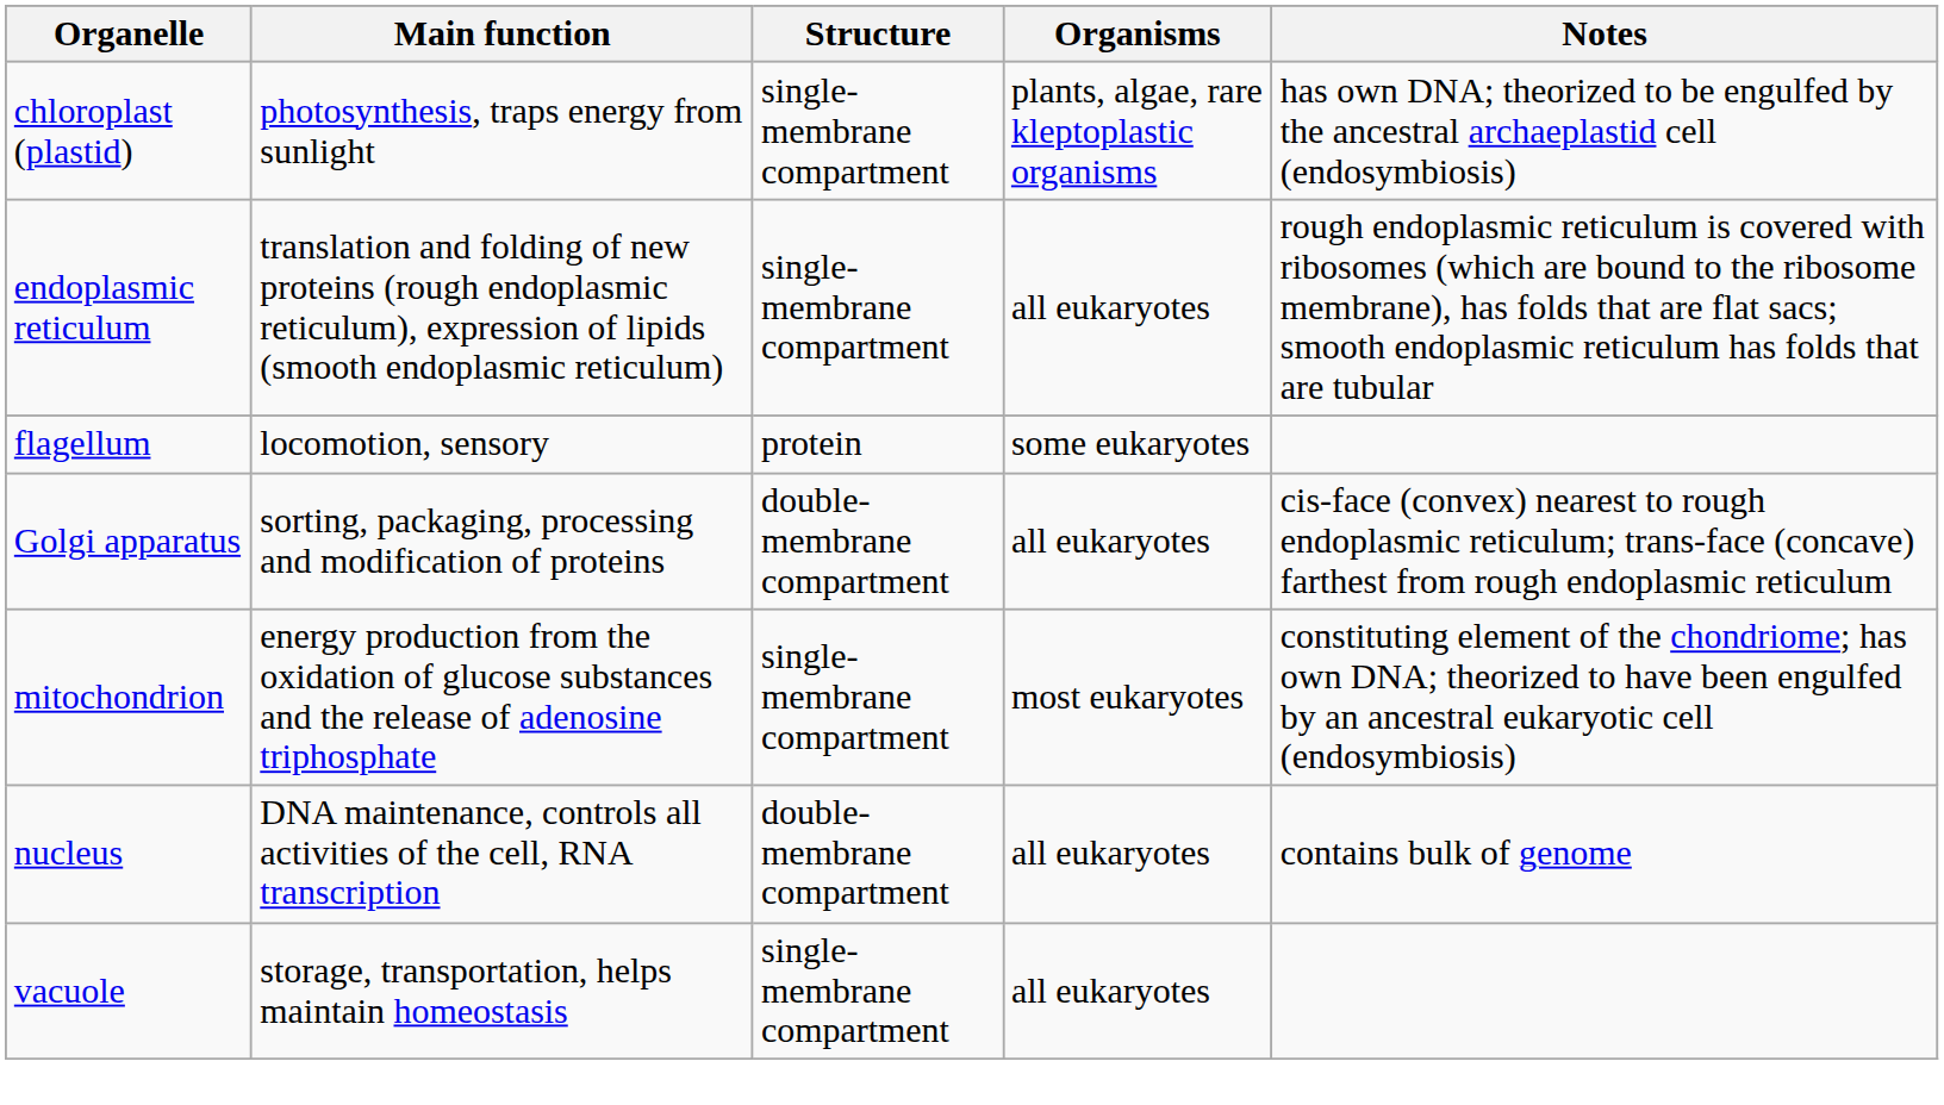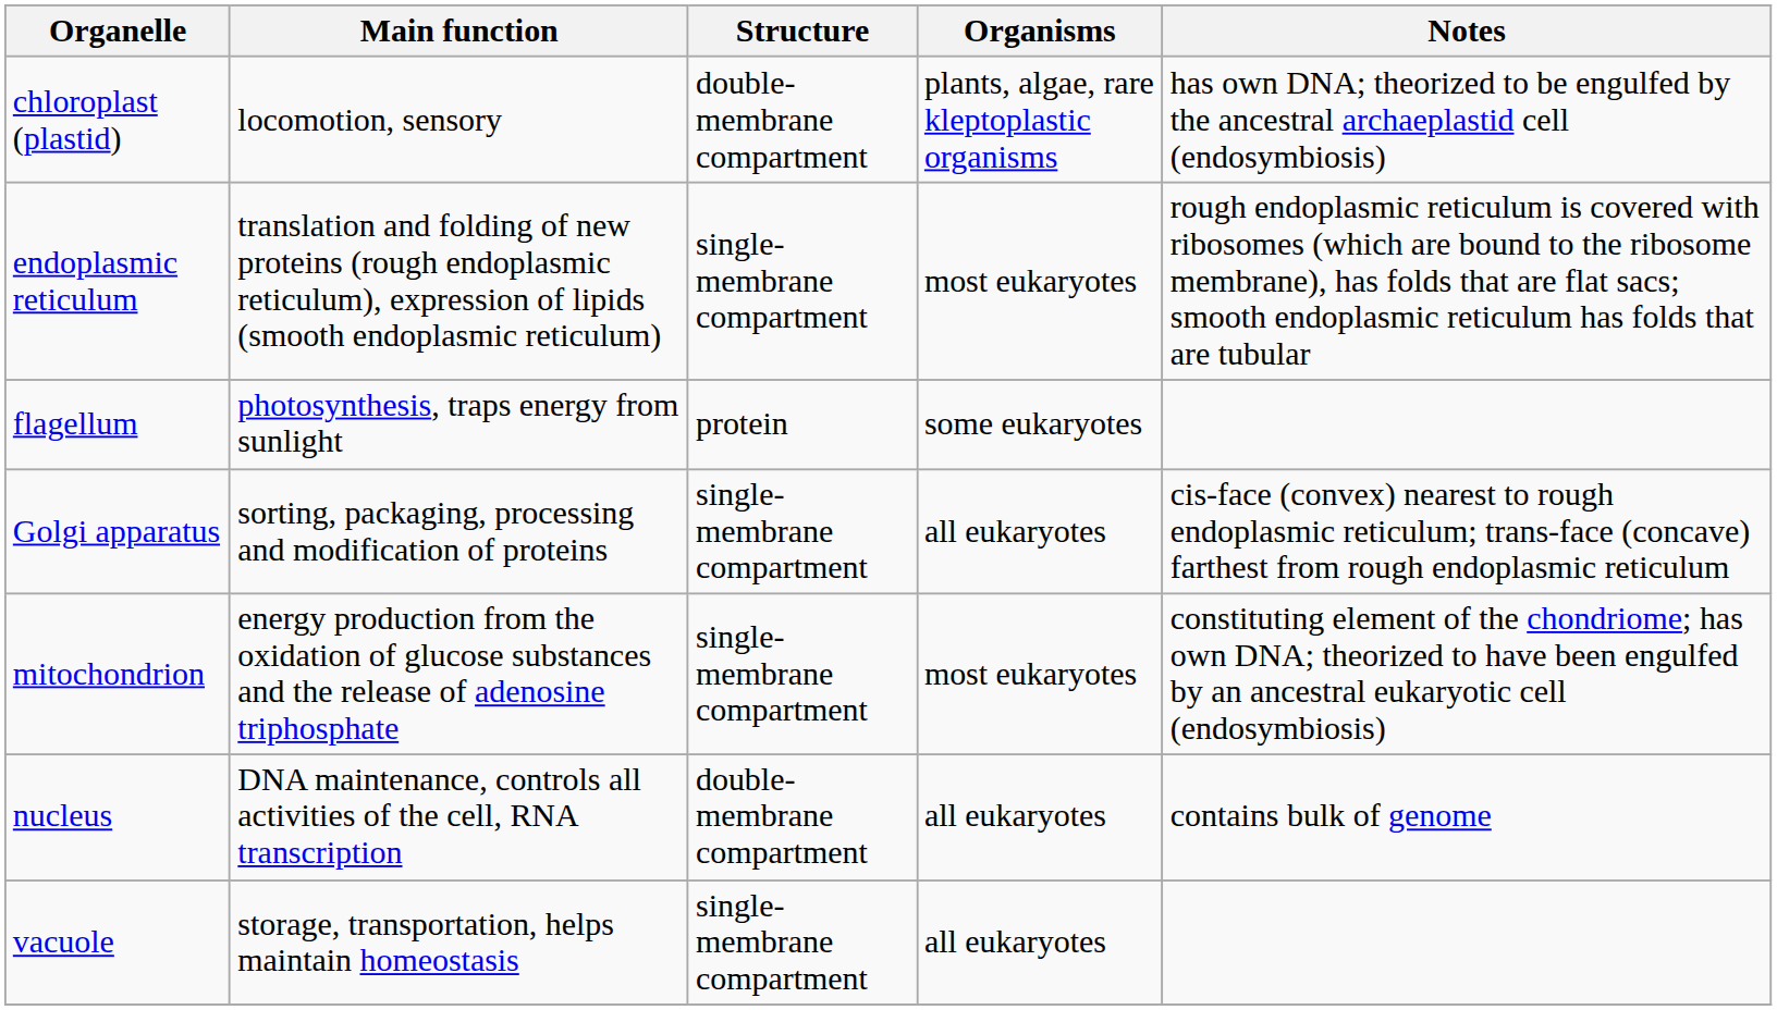chloroplast (plastid) | Main function: photosynthesis, traps energy from sunlight -> locomotion, sensory
chloroplast (plastid) | Structure: single-membrane compartment -> double-membrane compartment
endoplasmic reticulum | Organisms: all eukaryotes -> most eukaryotes
flagellum | Main function: locomotion, sensory -> photosynthesis, traps energy from sunlight
Golgi apparatus | Structure: double-membrane compartment -> single-membrane compartment
